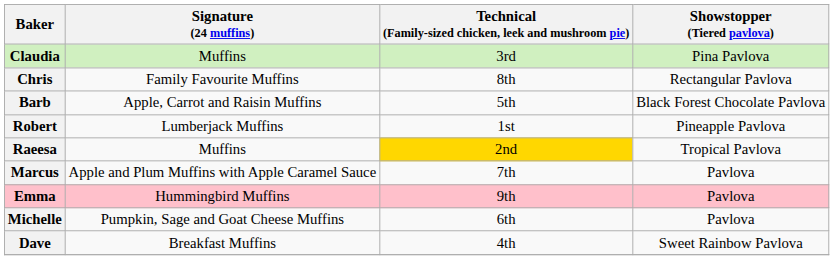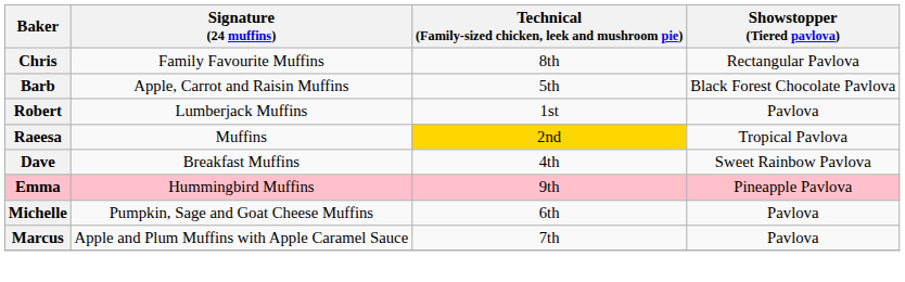- row: Claudia | Muffins | 3rd | Pina Pavlova
Robert | Showstopper (Tiered pavlova): Pineapple Pavlova -> Pavlova
rows swapped: Marcus <-> Dave
Emma | Showstopper (Tiered pavlova): Pavlova -> Pineapple Pavlova
